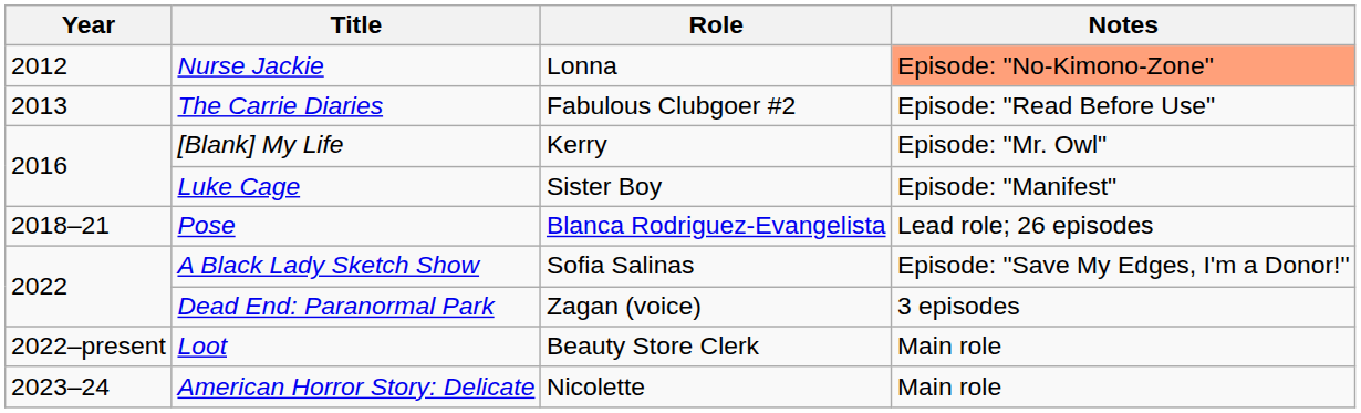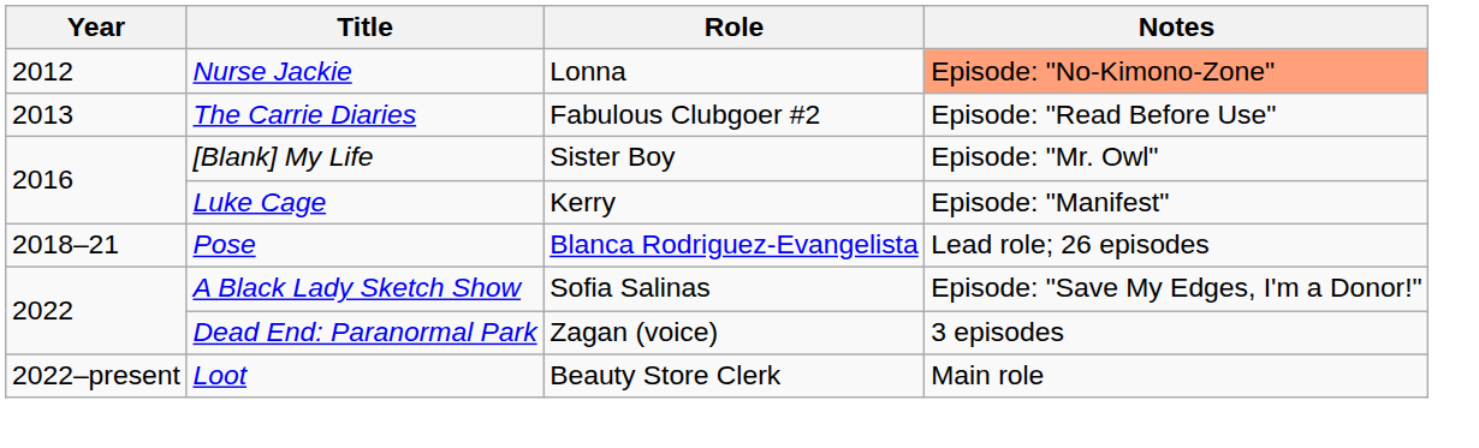[Blank] My Life | Role: Kerry -> Sister Boy
Luke Cage | Role: Sister Boy -> Kerry
- row: 2023–24 | American Horror Story: Delicate | Nicolette | Main role
